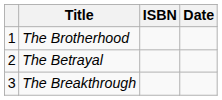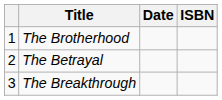columns swapped: Date <-> ISBN
